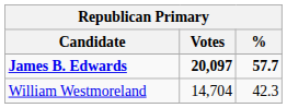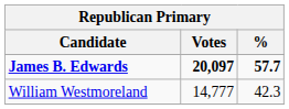William Westmoreland | Votes: 14,704 -> 14,777
